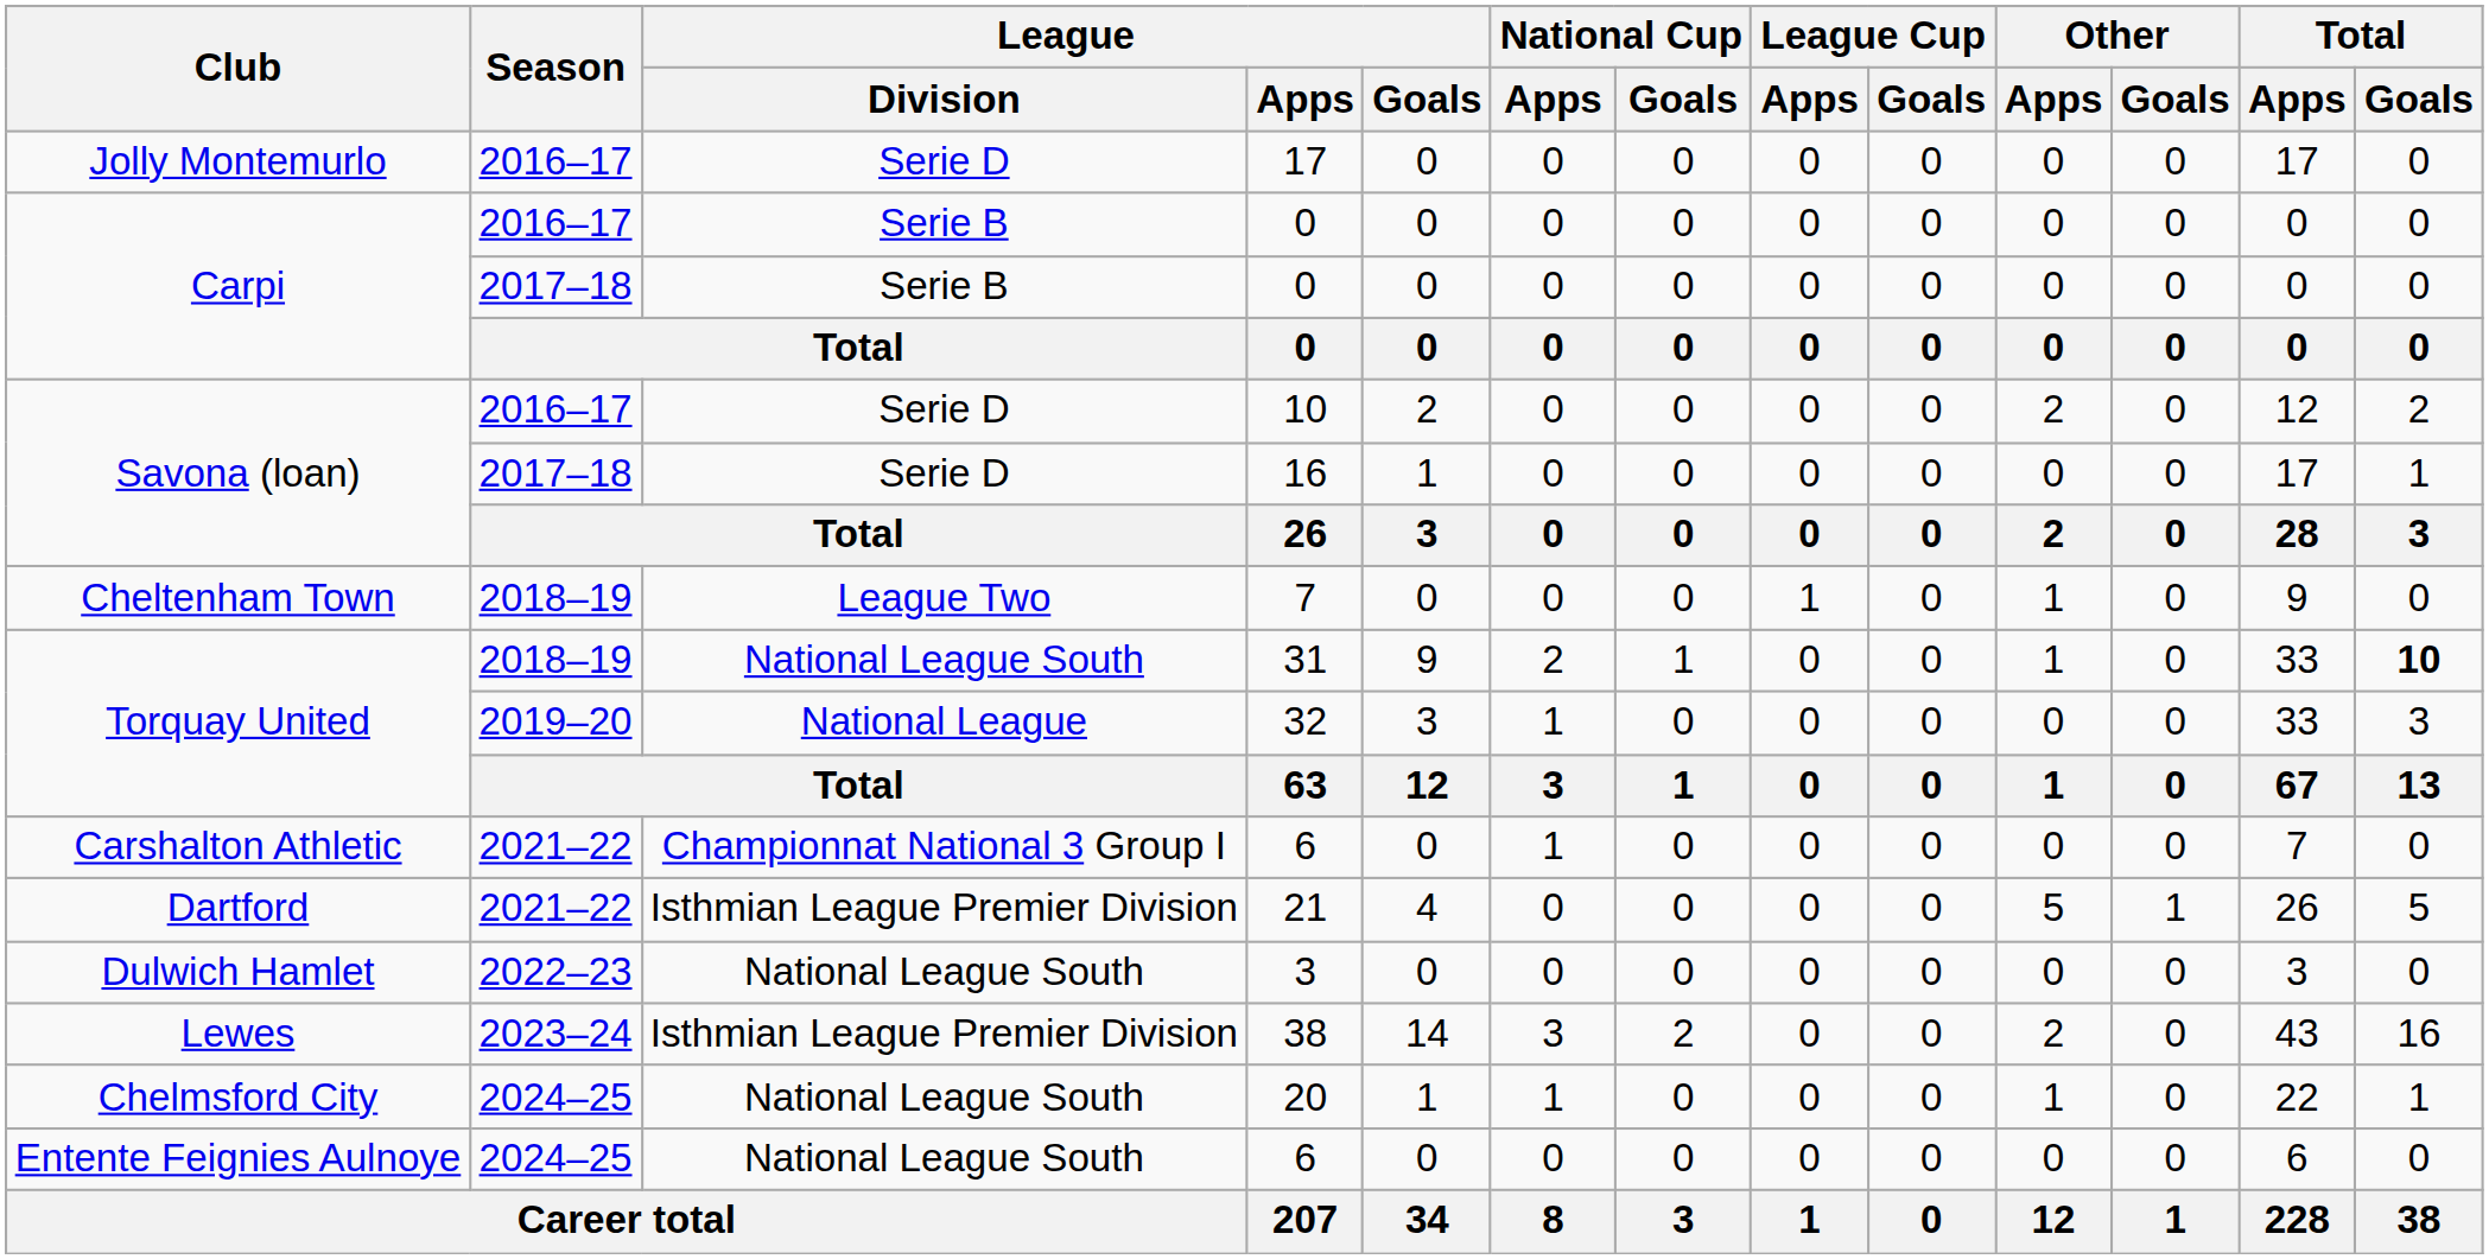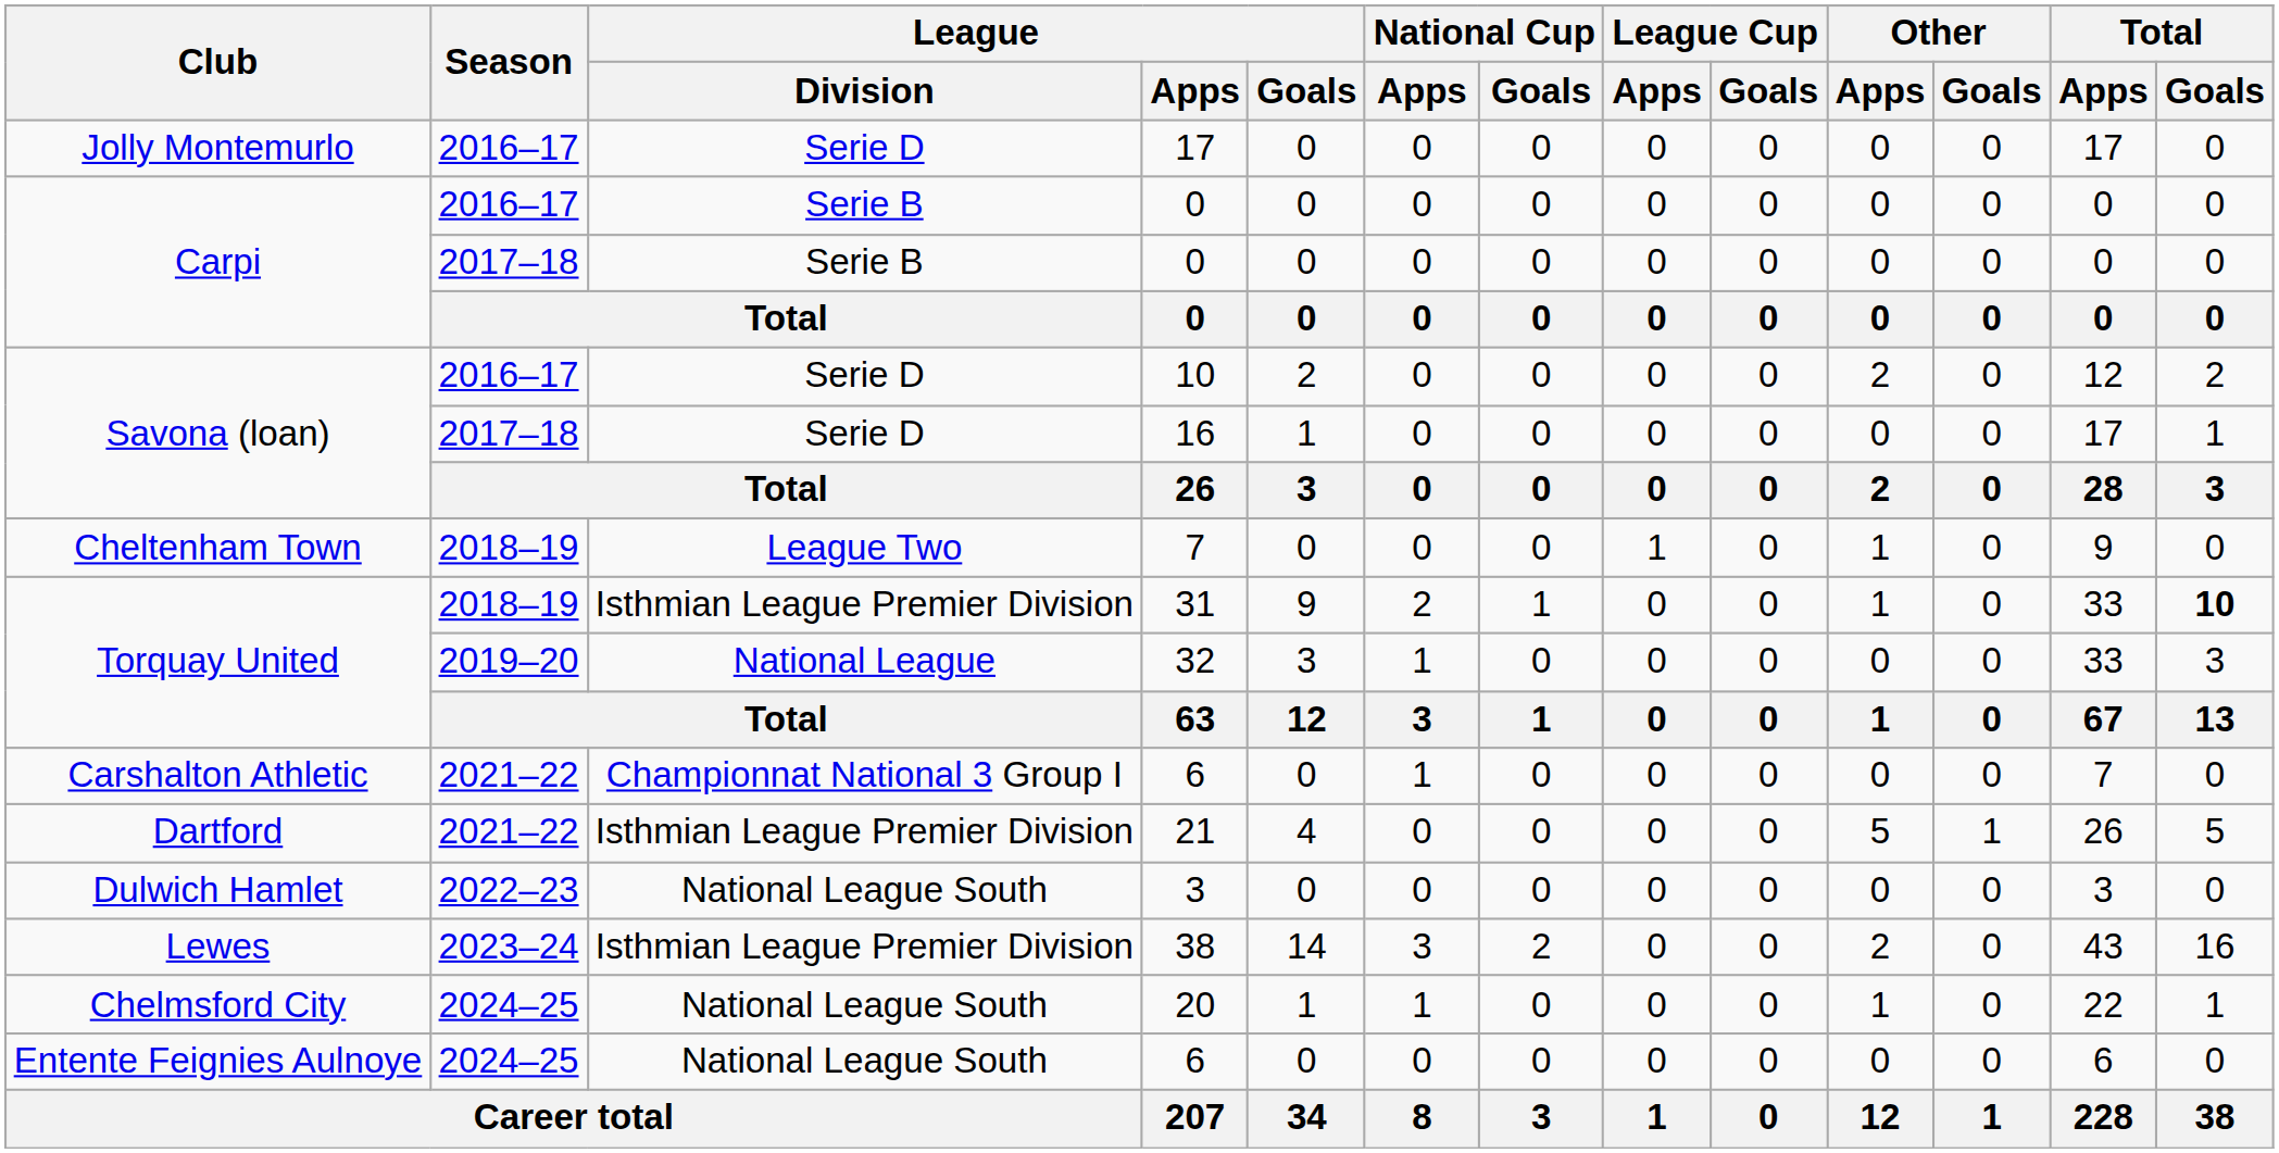31 | League / Division: National League South -> Isthmian League Premier Division
